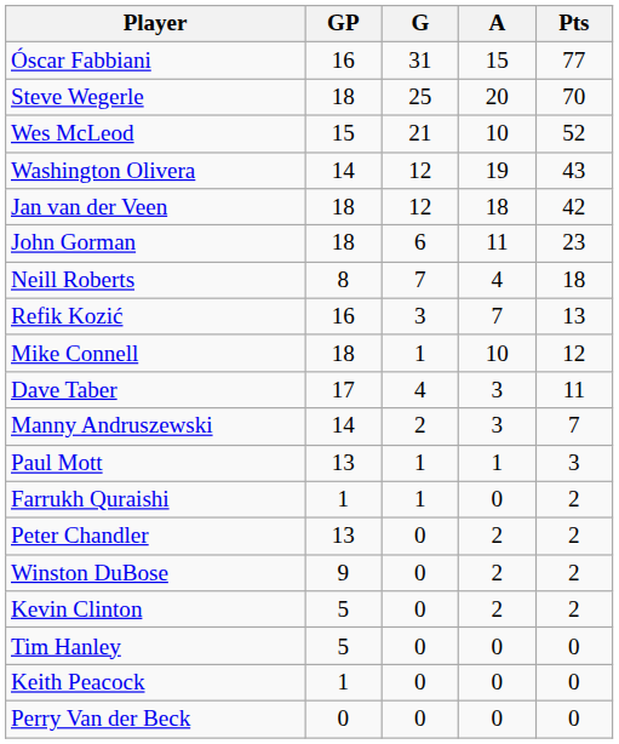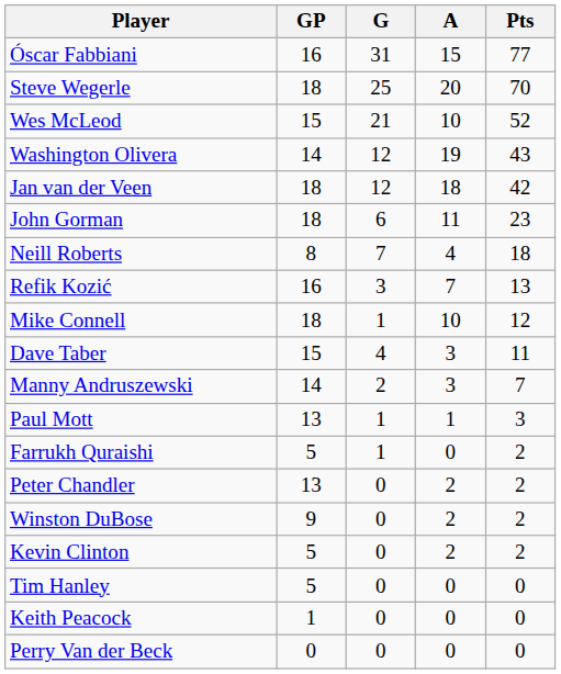Dave Taber | GP: 17 -> 15
Farrukh Quraishi | GP: 1 -> 5
